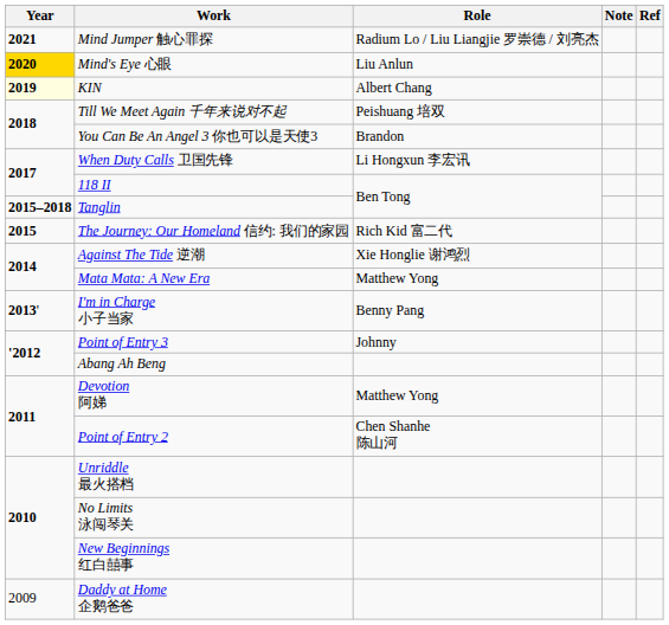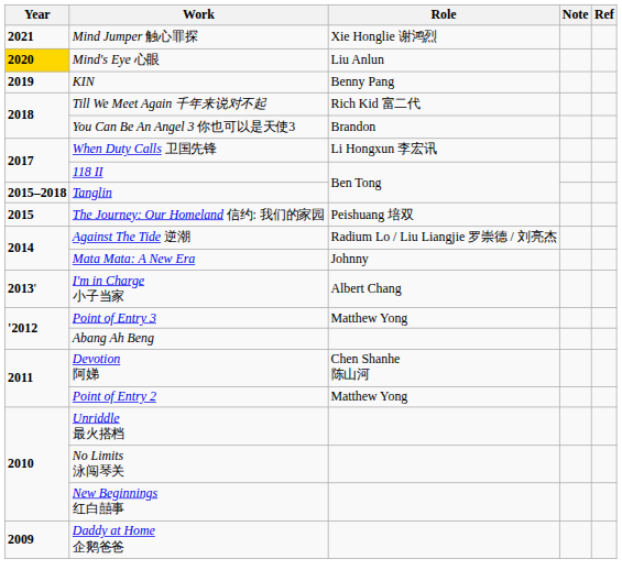Mind Jumper 触心罪探 | Role: Radium Lo / Liu Liangjie 罗崇德 / 刘亮杰 -> Xie Honglie 谢鸿烈
KIN | Year: lightyellow background -> no background
KIN | Role: Albert Chang -> Benny Pang
Till We Meet Again 千年来说对不起 | Role: Peishuang 培双 -> Rich Kid 富二代
The Journey: Our Homeland 信约: 我们的家园 | Role: Rich Kid 富二代 -> Peishuang 培双
Against The Tide 逆潮 | Role: Xie Honglie 谢鸿烈 -> Radium Lo / Liu Liangjie 罗崇德 / 刘亮杰
Mata Mata: A New Era | Role: Matthew Yong -> Johnny
I'm in Charge 小子当家 | Role: Benny Pang -> Albert Chang
Point of Entry 3 | Role: Johnny -> Matthew Yong
Devotion 阿娣 | Role: Matthew Yong -> Chen Shanhe 陈山河
Point of Entry 2 | Role: Chen Shanhe 陈山河 -> Matthew Yong
Daddy at Home 企鹅爸爸 | Year: normal -> bold
